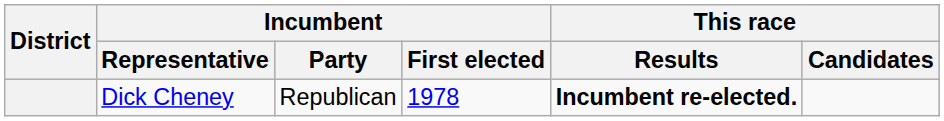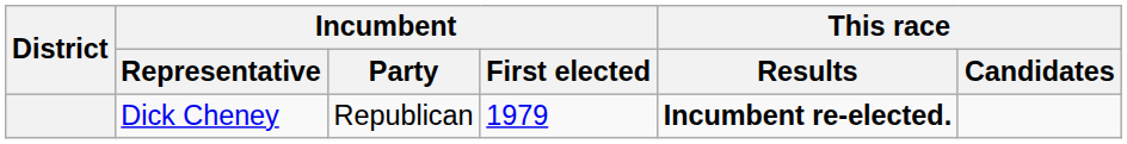Dick Cheney | Incumbent / First elected: 1978 -> 1979
